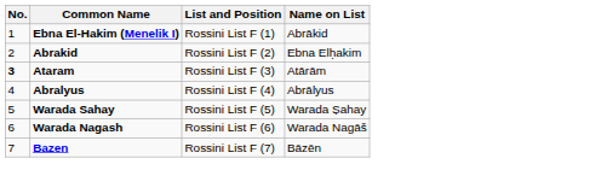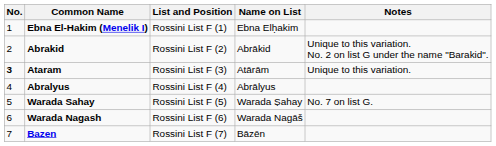+ column: Notes | Unique to this variation. No. 2 on list G under the name "Barakid". | Unique to this variation. | No. 7 on list G.
Ebna El-Hakim (Menelik I) | Name on List: Abrākid -> Ebna Elḥakim
Abrakid | Name on List: Ebna Elḥakim -> Abrākid
